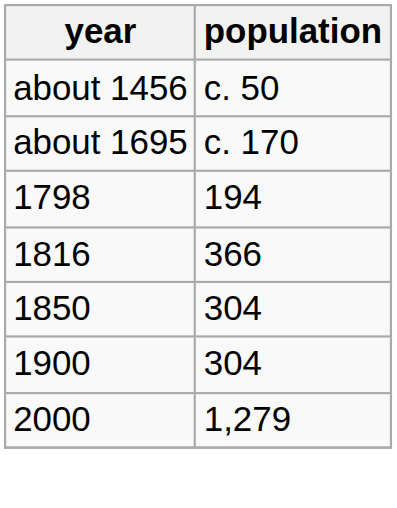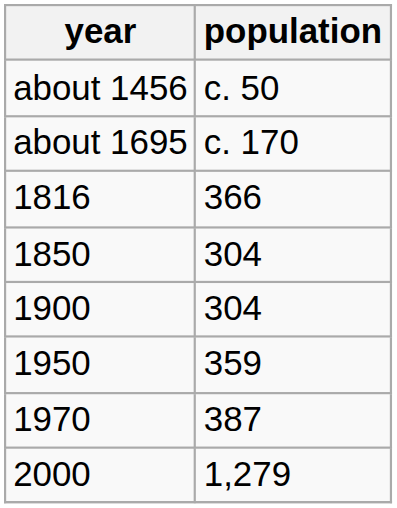- row: 1798 | 194
+ row: 1950 | 359
+ row: 1970 | 387
